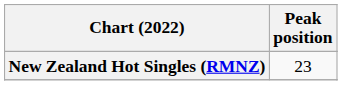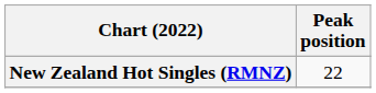New Zealand Hot Singles (RMNZ) | Peak position: 23 -> 22
